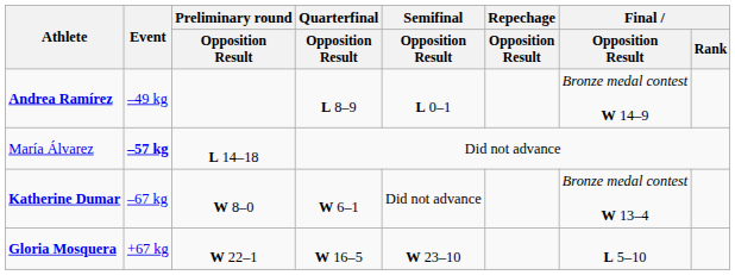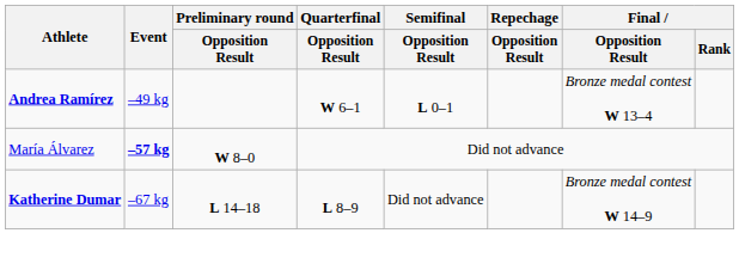Andrea Ramírez | Quarterfinal / Opposition Result: L 8–9 -> W 6–1
Andrea Ramírez | Final / Opposition Result: Bronze medal contest W 14–9 -> Bronze medal contest W 13–4
María Álvarez | Preliminary round / Opposition Result: L 14–18 -> W 8–0
Katherine Dumar | Preliminary round / Opposition Result: W 8–0 -> L 14–18
Katherine Dumar | Quarterfinal / Opposition Result: W 6–1 -> L 8–9
Katherine Dumar | Final / Opposition Result: Bronze medal contest W 13–4 -> Bronze medal contest W 14–9
- row: Gloria Mosquera | +67 kg | W 22–1 | W 16–5 | W 23–10 | L 5–10
